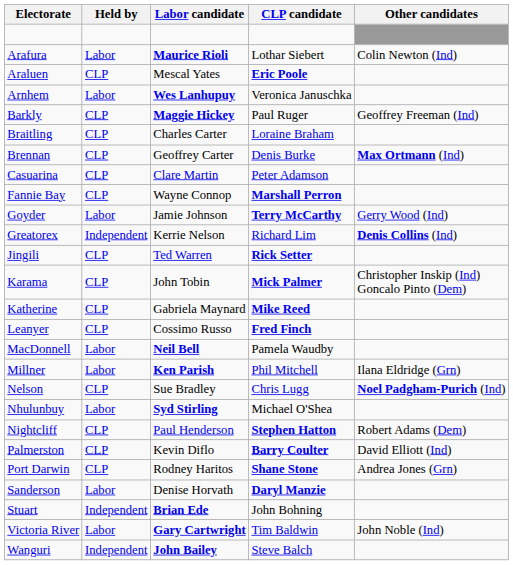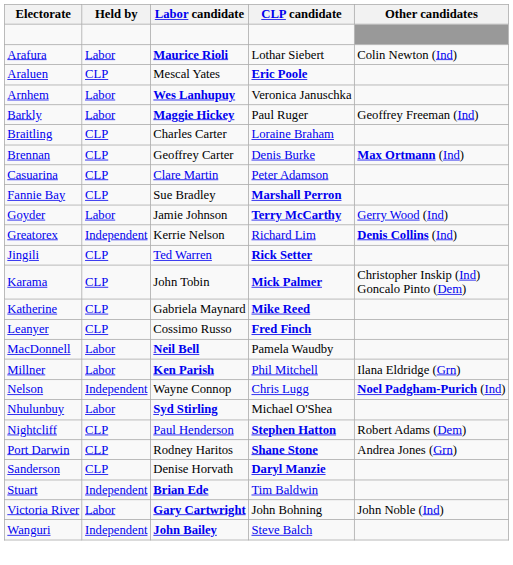Barkly | Held by: CLP -> Labor
Fannie Bay | Labor candidate: Wayne Connop -> Sue Bradley
Nelson | Held by: CLP -> Independent
Nelson | Labor candidate: Sue Bradley -> Wayne Connop
- row: Palmerston | CLP | Kevin Diflo | Barry Coulter | David Elliott (Ind)
Sanderson | Held by: Labor -> CLP
Stuart | CLP candidate: John Bohning -> Tim Baldwin
Victoria River | CLP candidate: Tim Baldwin -> John Bohning
